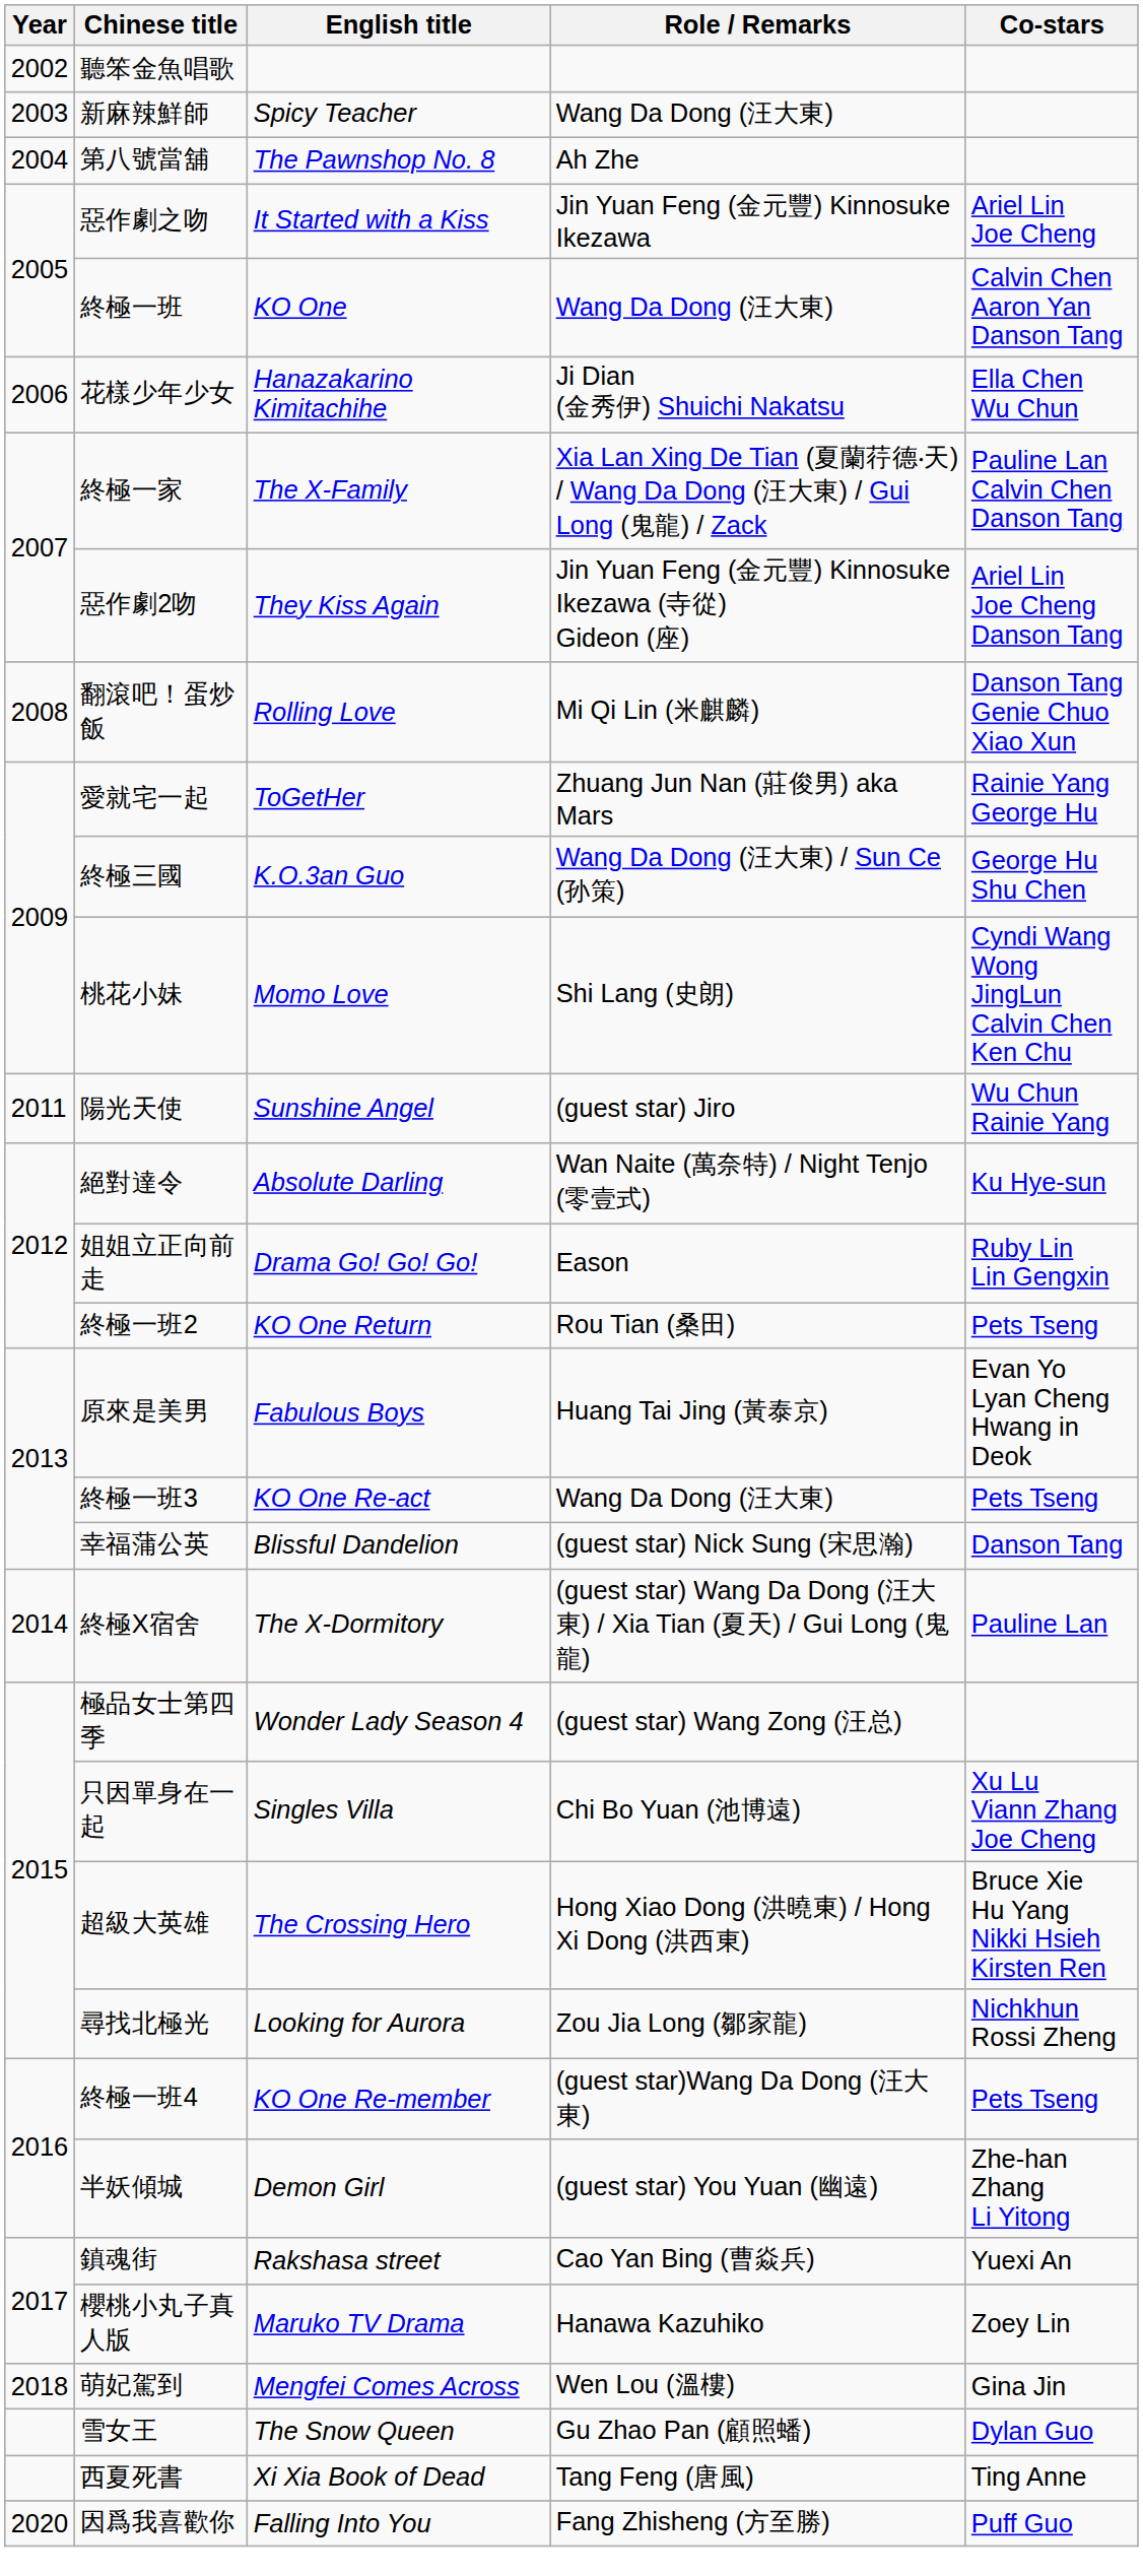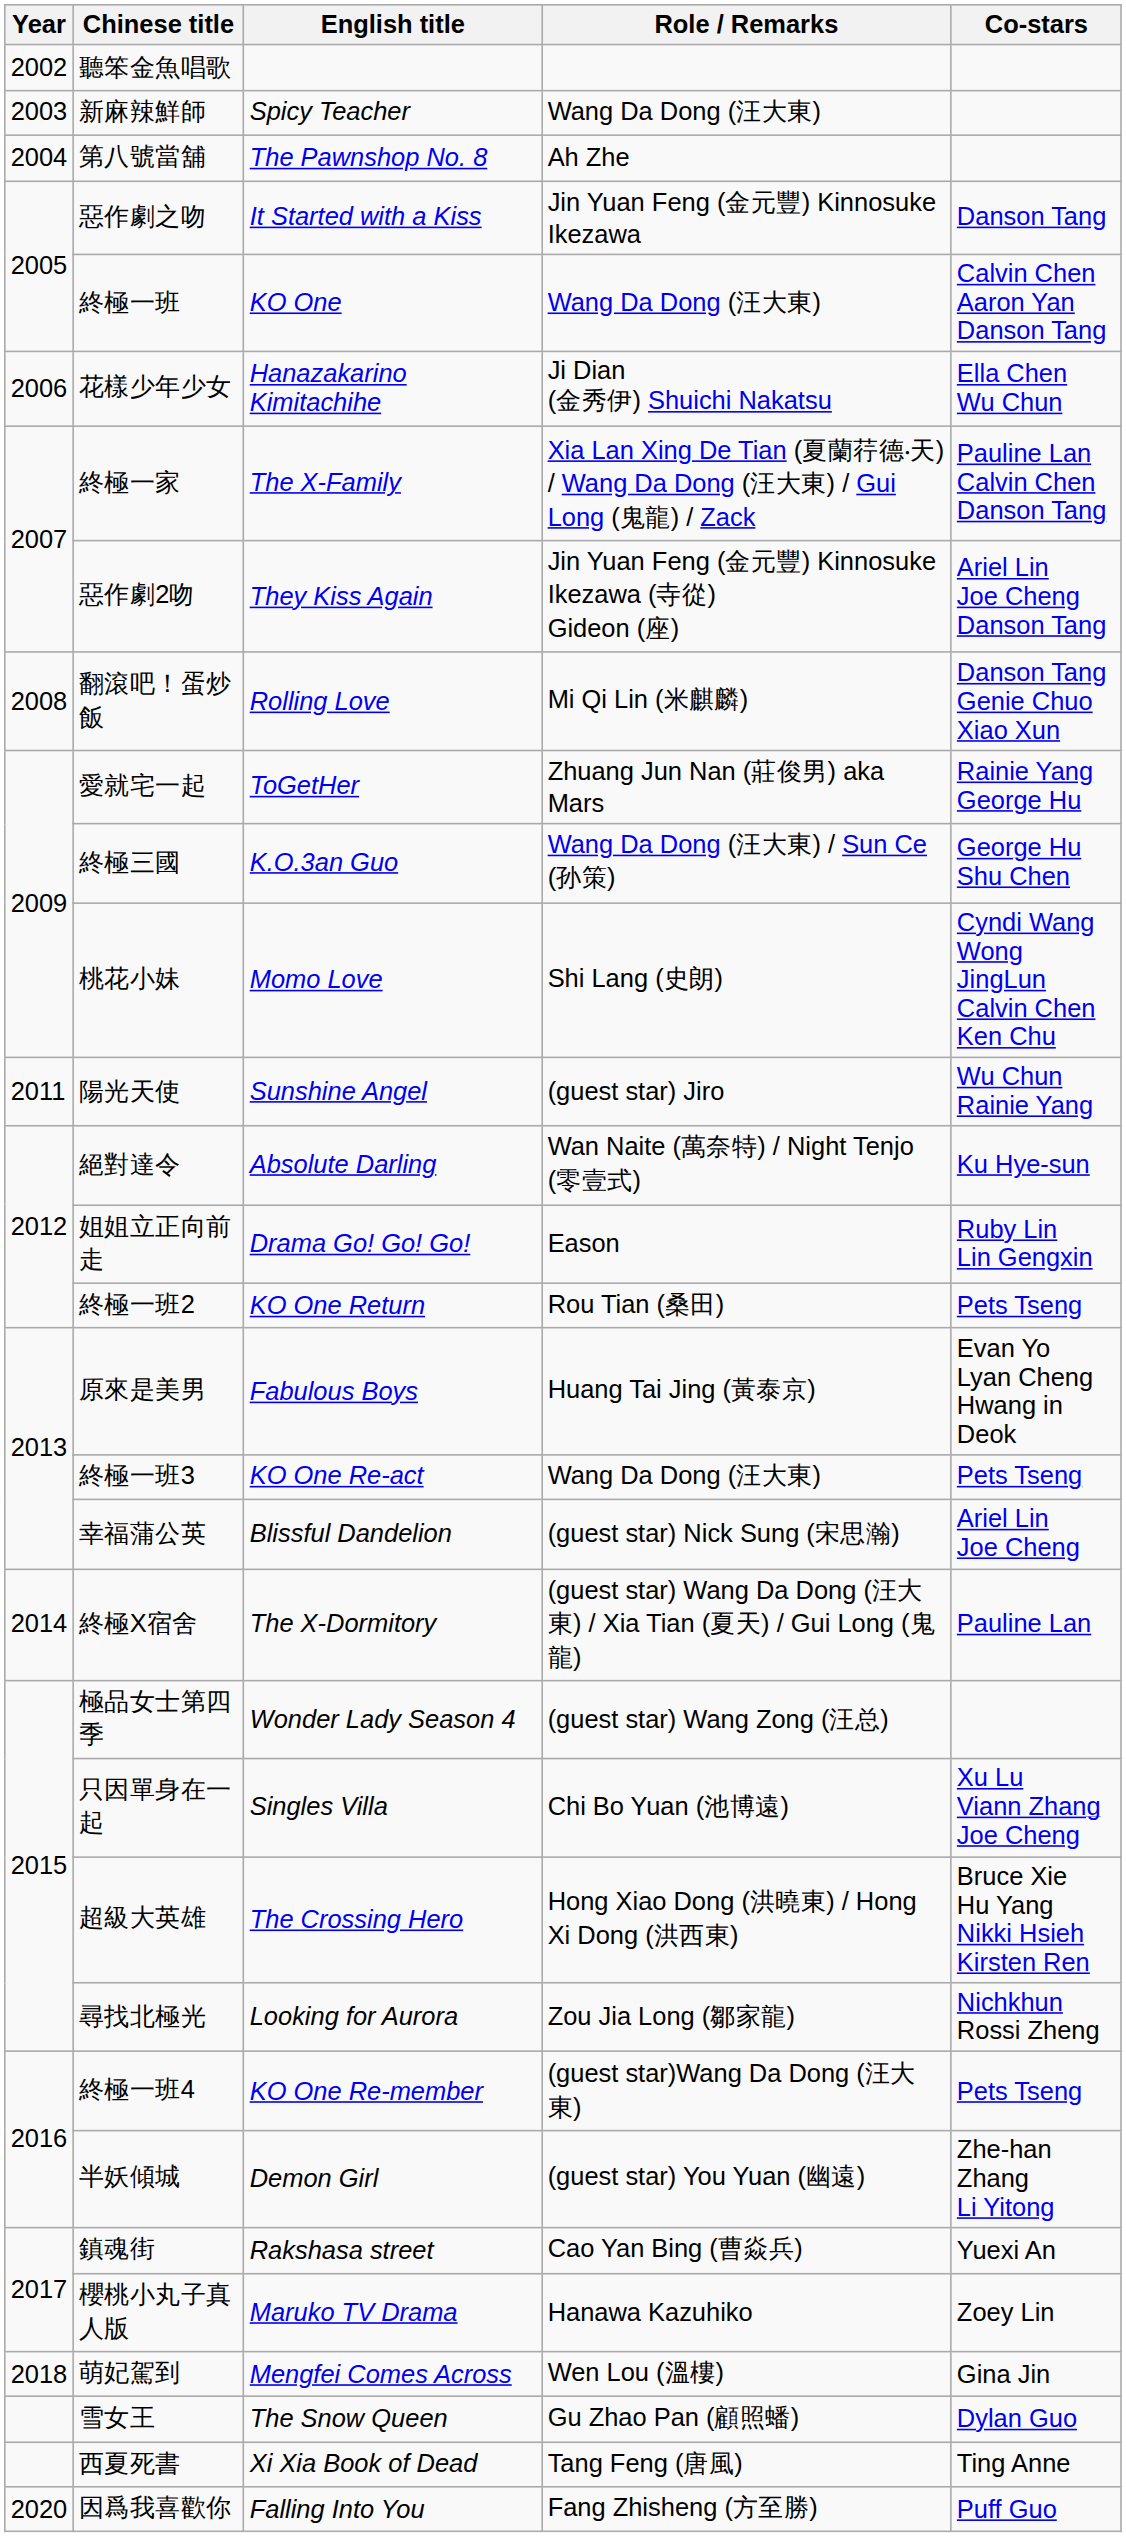惡作劇之吻 | Co-stars: Ariel Lin Joe Cheng -> Danson Tang
幸福蒲公英 | Co-stars: Danson Tang -> Ariel Lin Joe Cheng
